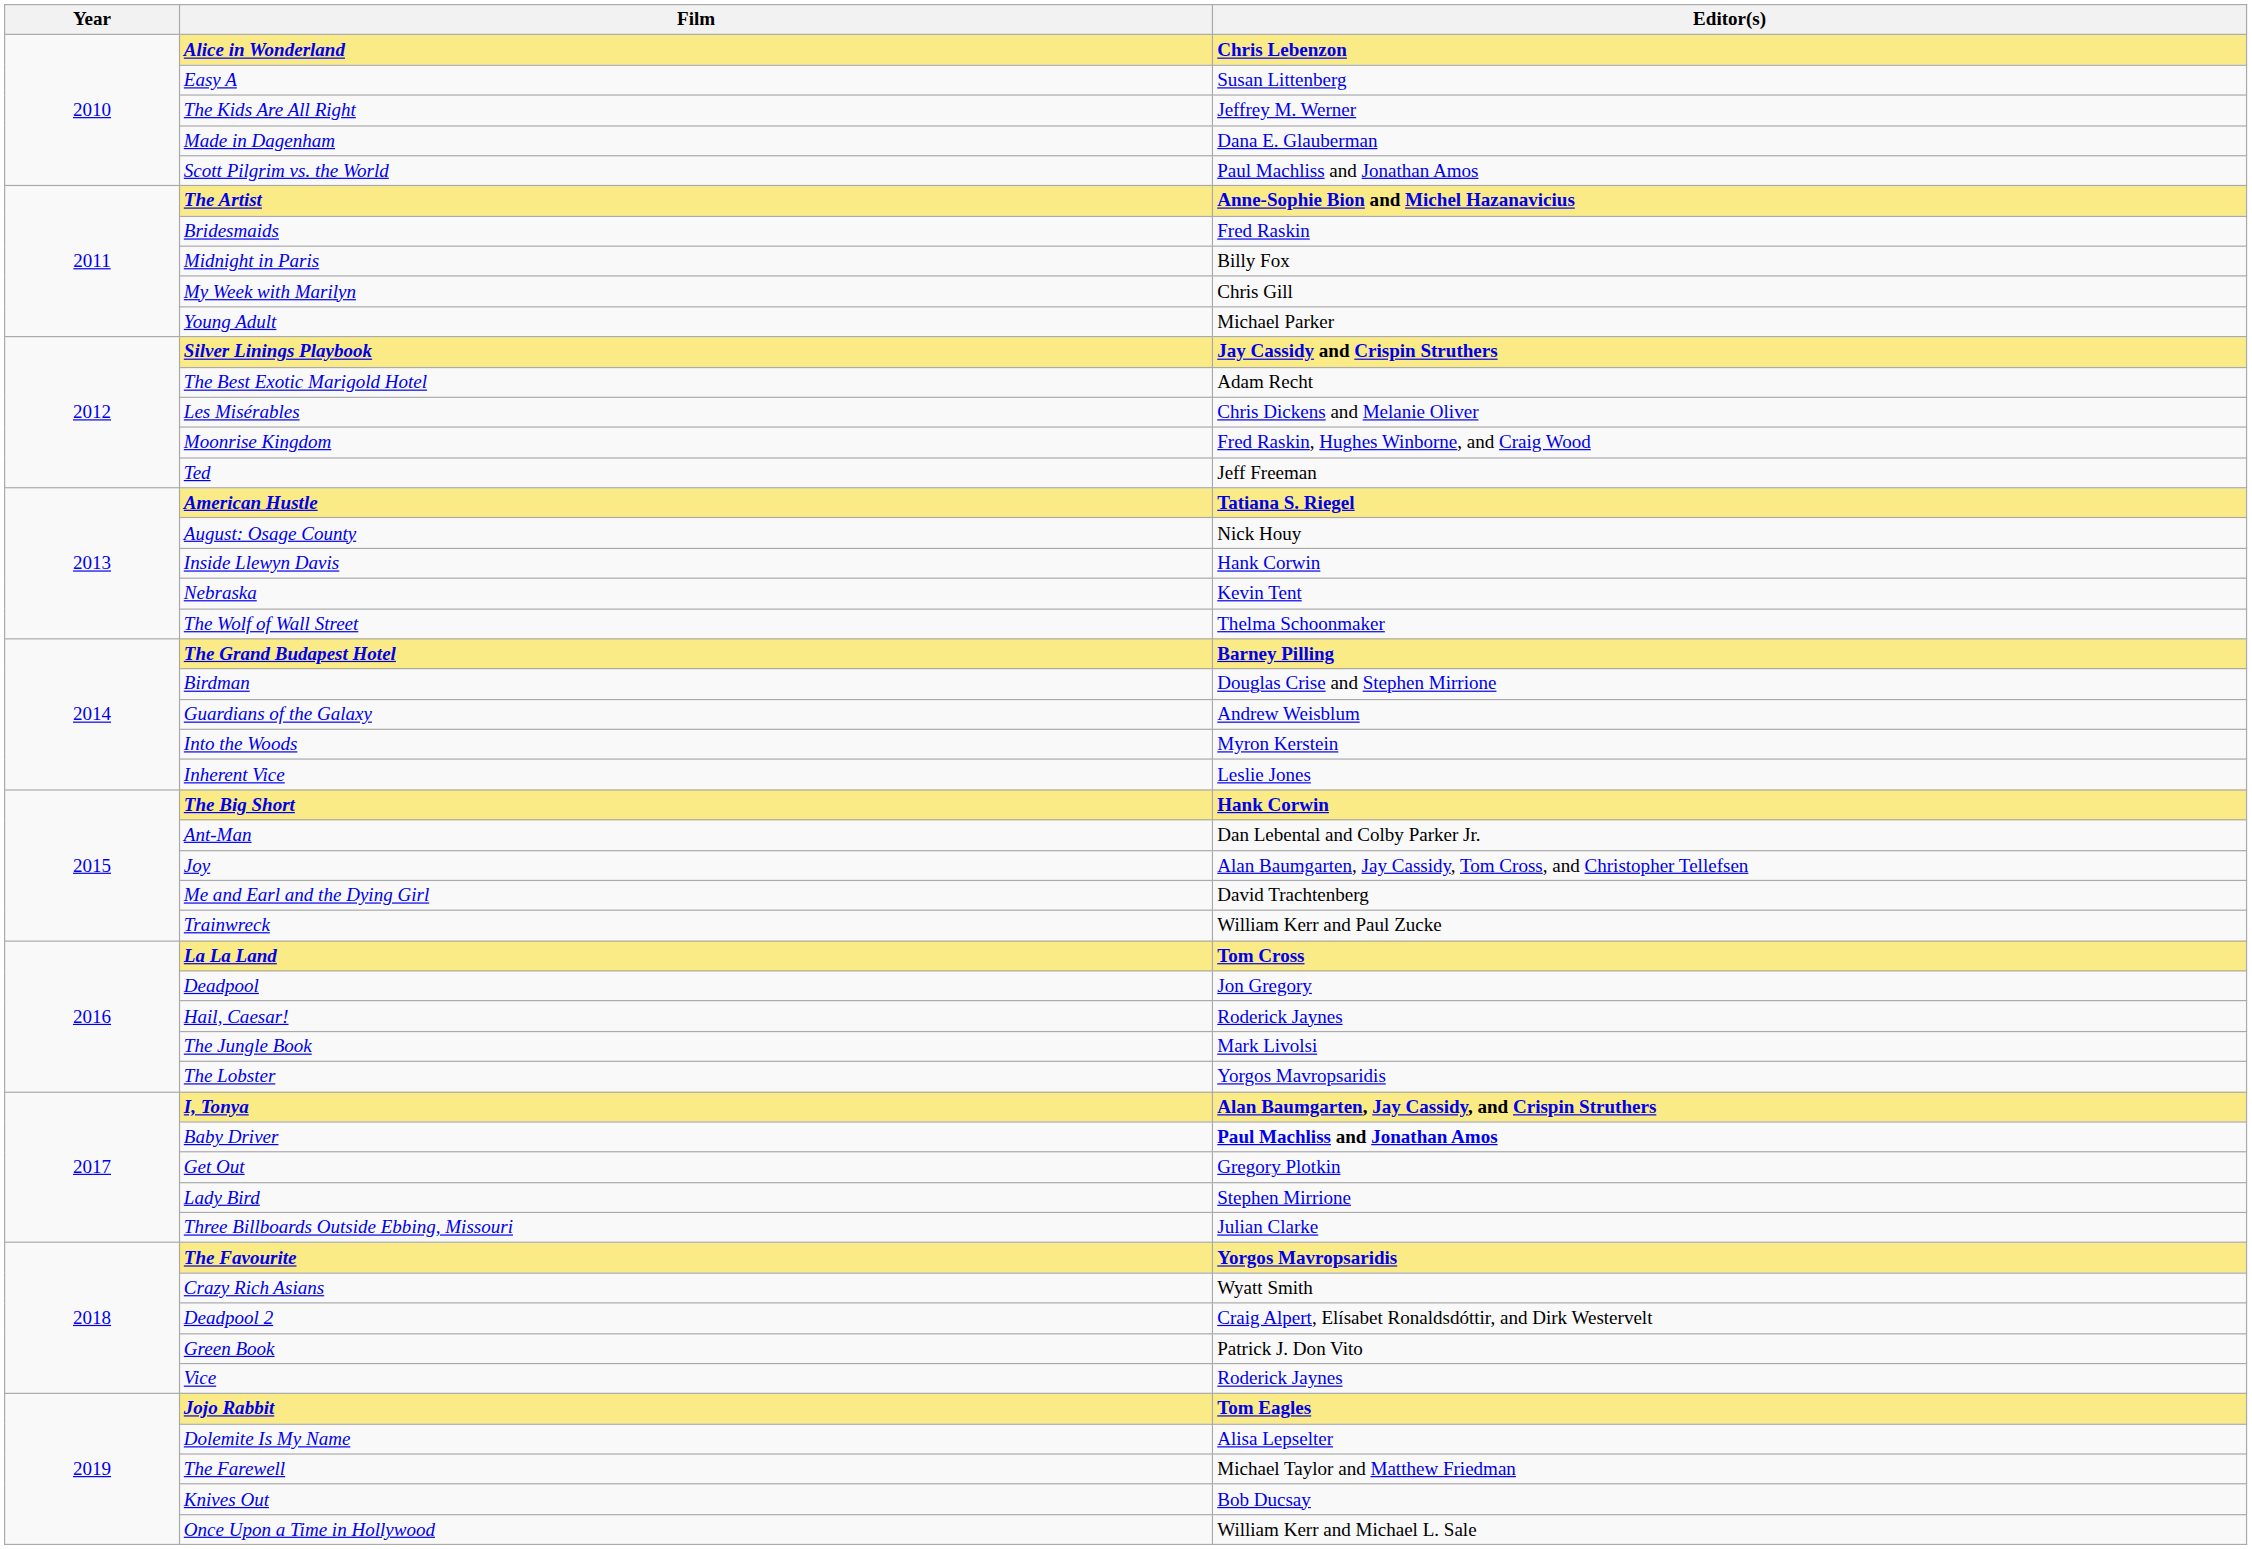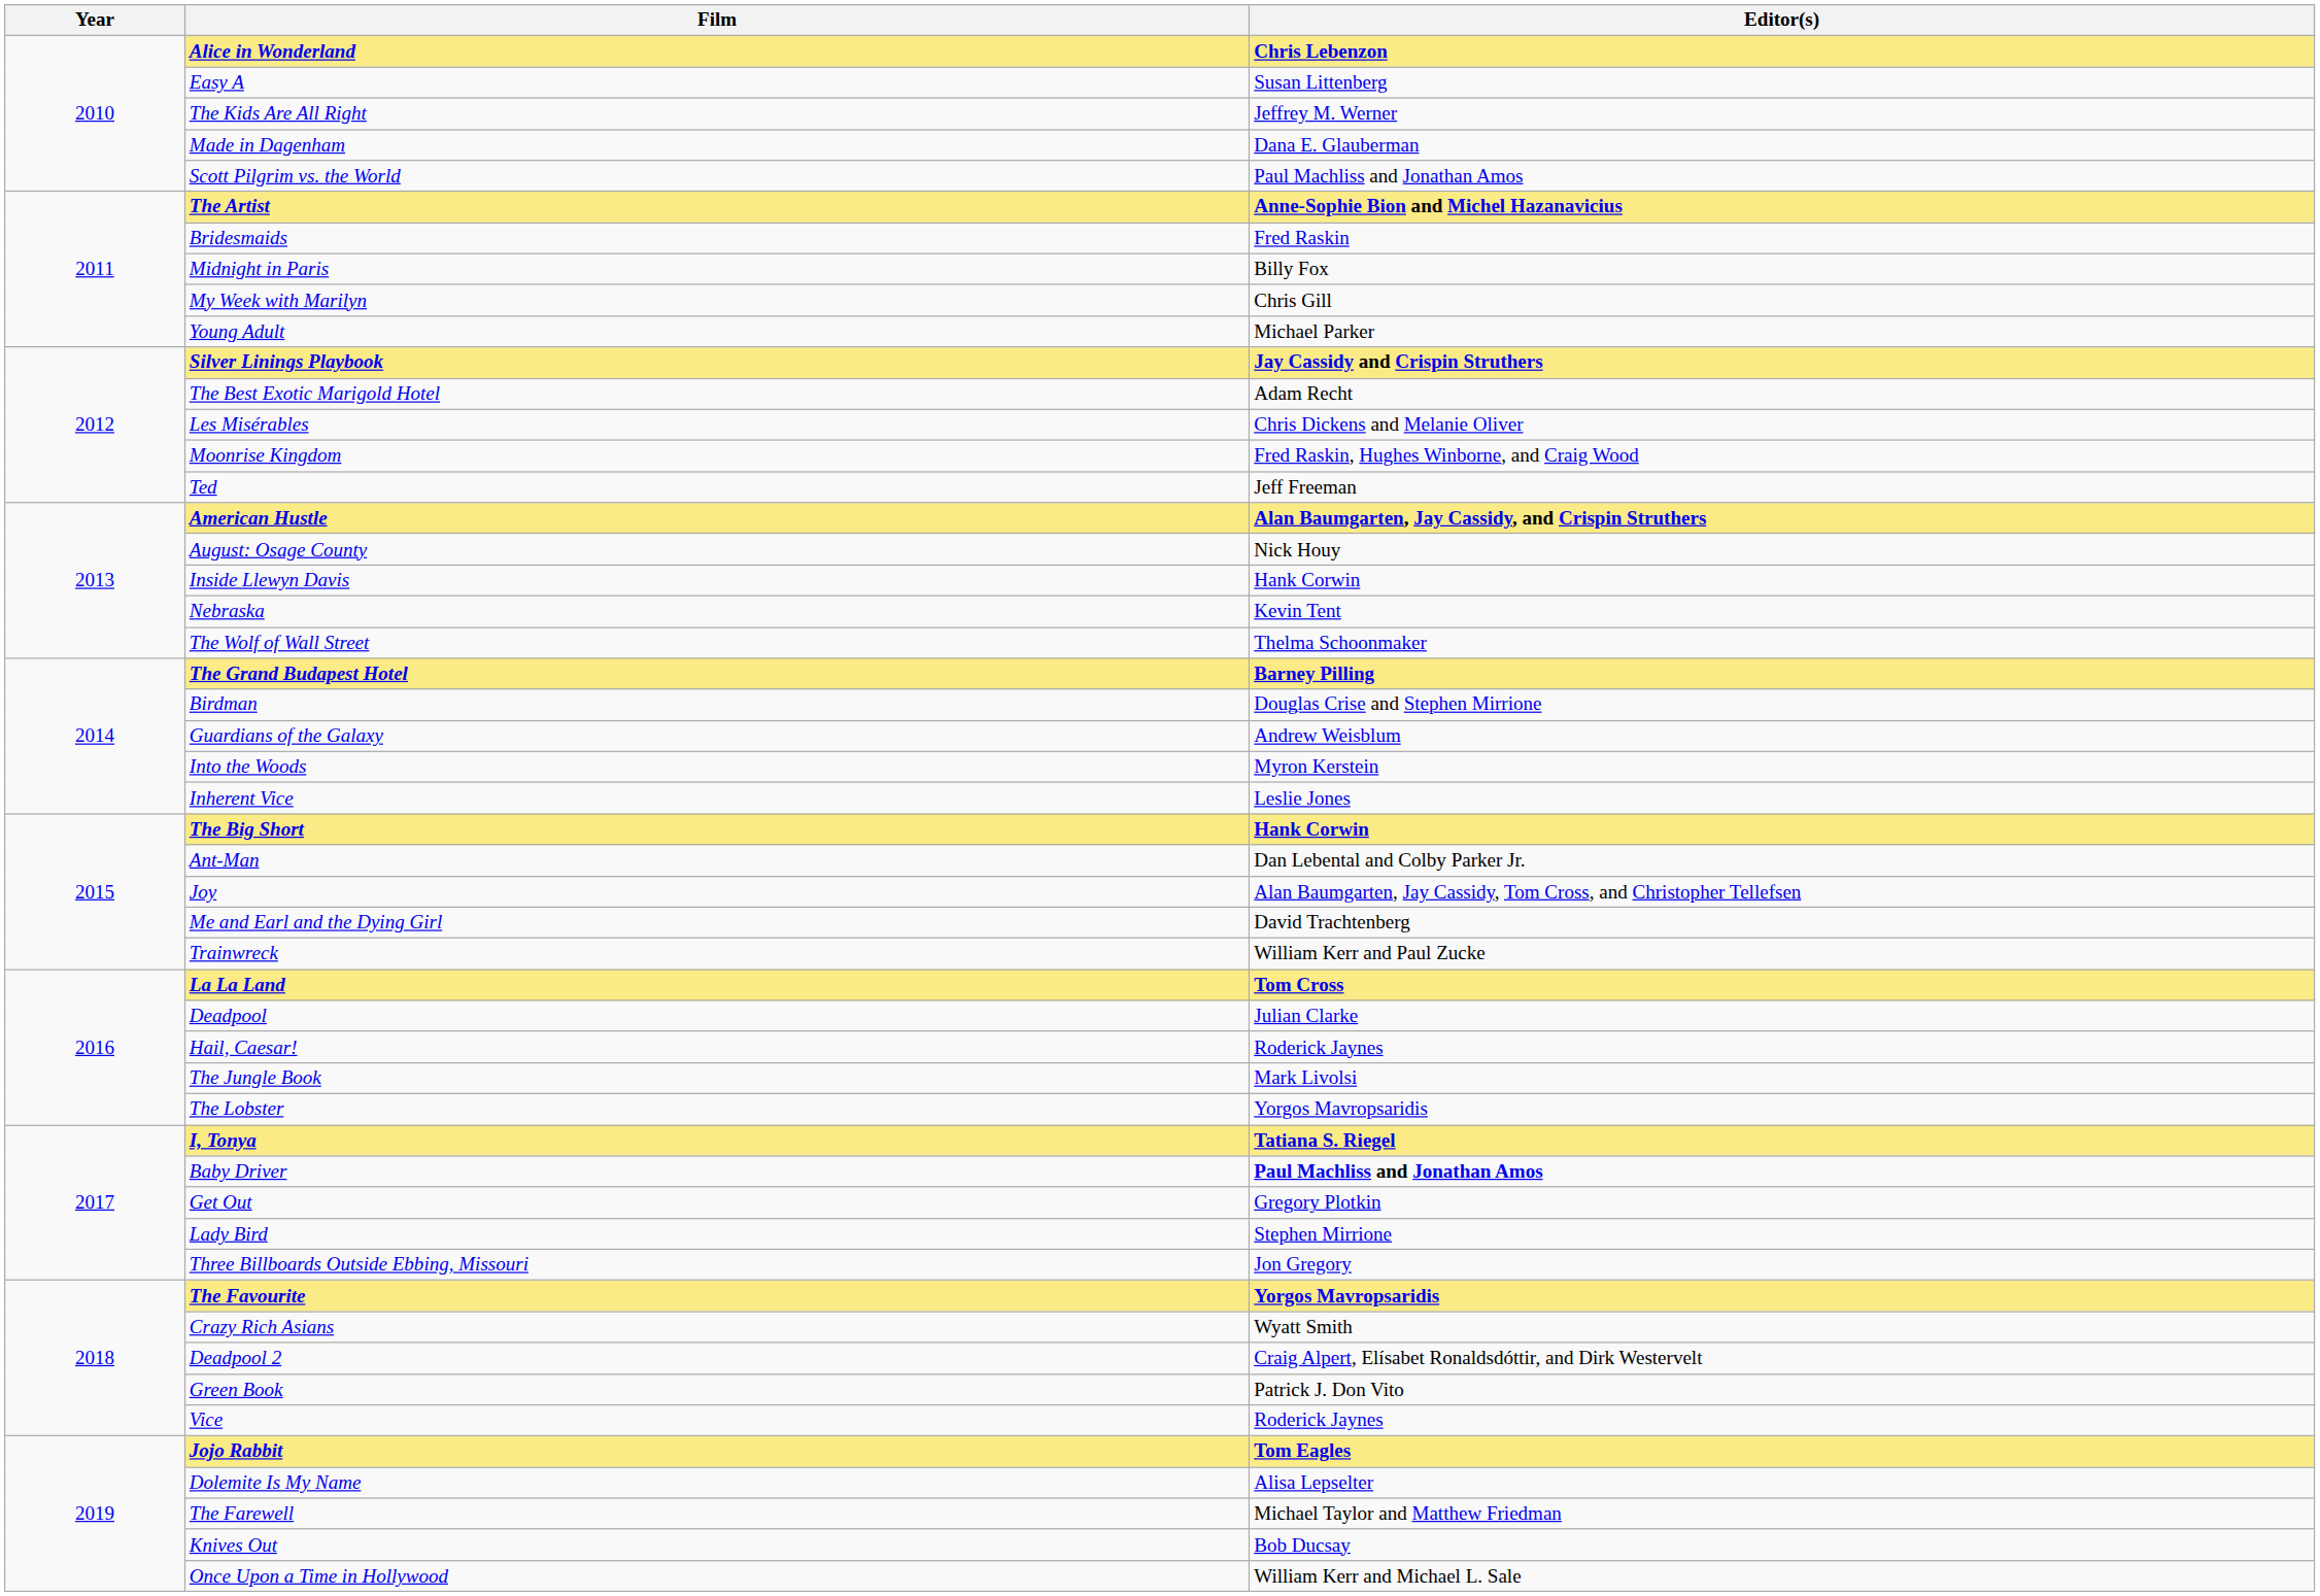American Hustle | Editor(s): Tatiana S. Riegel -> Alan Baumgarten, Jay Cassidy, and Crispin Struthers
Deadpool | Editor(s): Jon Gregory -> Julian Clarke
I, Tonya | Editor(s): Alan Baumgarten, Jay Cassidy, and Crispin Struthers -> Tatiana S. Riegel
Three Billboards Outside Ebbing, Missouri | Editor(s): Julian Clarke -> Jon Gregory
